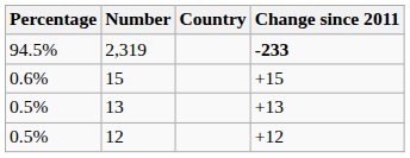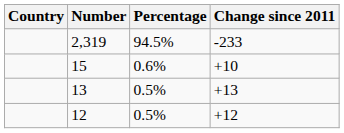columns swapped: Country <-> Percentage
2,319 | Change since 2011: bold -> normal
15 | Change since 2011: +15 -> +10
